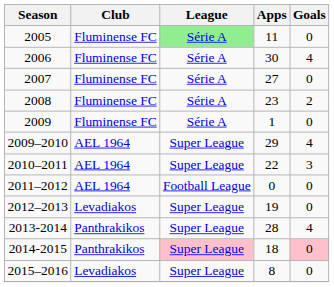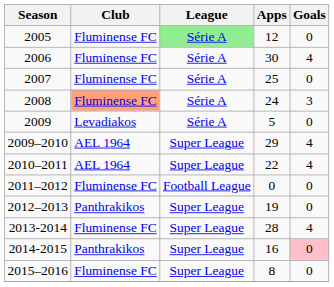2005 | Apps: 11 -> 12
2007 | Apps: 27 -> 25
2008 | Club: no background -> lightsalmon background
2008 | Apps: 23 -> 24
2008 | Goals: 2 -> 3
2009 | Club: Fluminense FC -> Levadiakos
2009 | Apps: 1 -> 5
2010–2011 | Goals: 3 -> 4
2011–2012 | Club: AEL 1964 -> Fluminense FC
2012–2013 | Club: Levadiakos -> Panthrakikos
2013-2014 | Club: Panthrakikos -> Fluminense FC
2014-2015 | League: pink background -> no background
2014-2015 | Apps: 18 -> 16
2015–2016 | Club: Levadiakos -> Fluminense FC
